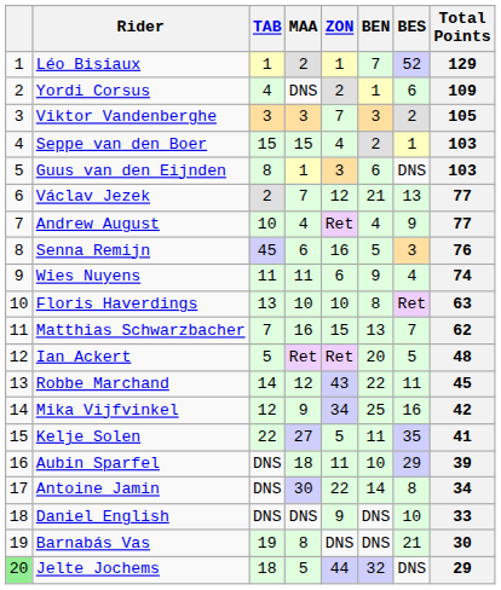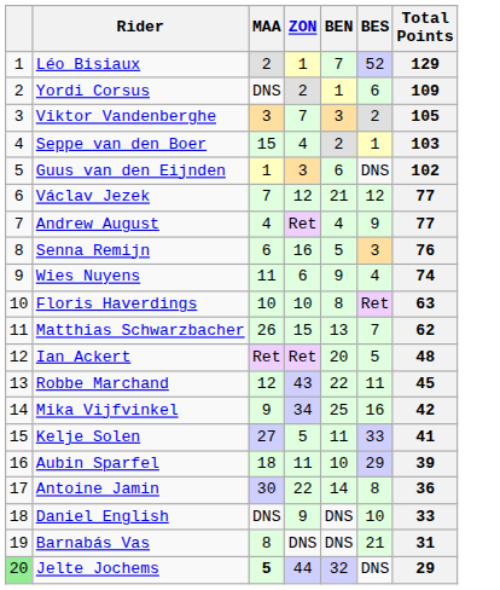- column: TAB | 1 | 4 | 3 | 15 | 8 | 2 | 10 | 45 | 11 | 13 | 7 | 5 | 14 | 12 | 22 | DNS | DNS | DNS | 19 | 18
Guus van den Eijnden | Total Points: 103 -> 102
Václav Jezek | BES: 13 -> 12
Matthias Schwarzbacher | MAA: 16 -> 26
Kelje Solen | BES: 35 -> 33
Antoine Jamin | Total Points: 34 -> 36
Barnabás Vas | Total Points: 30 -> 31
Jelte Jochems | MAA: normal -> bold
